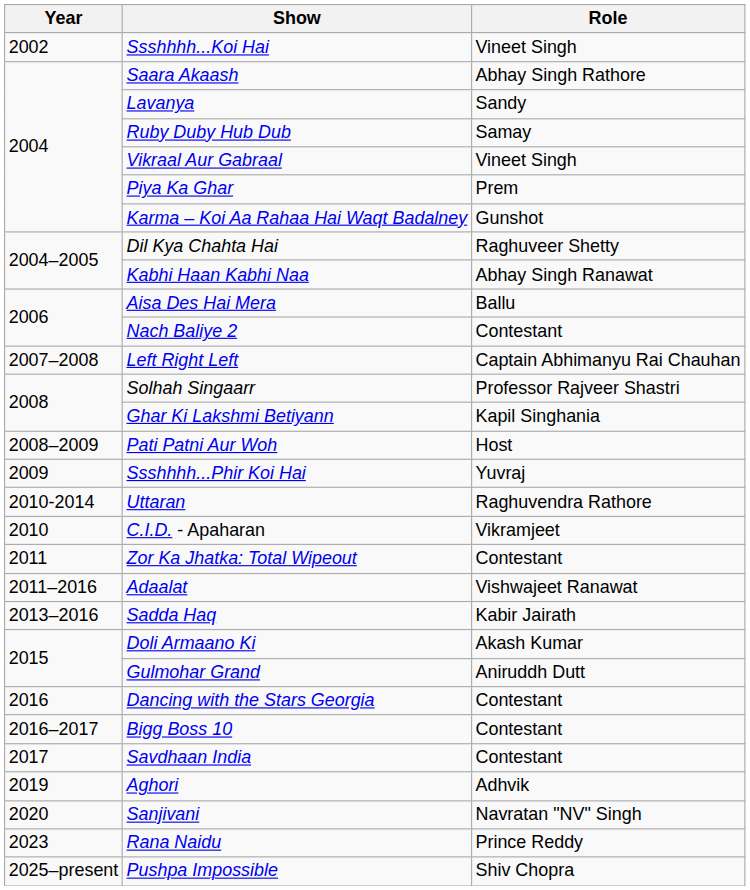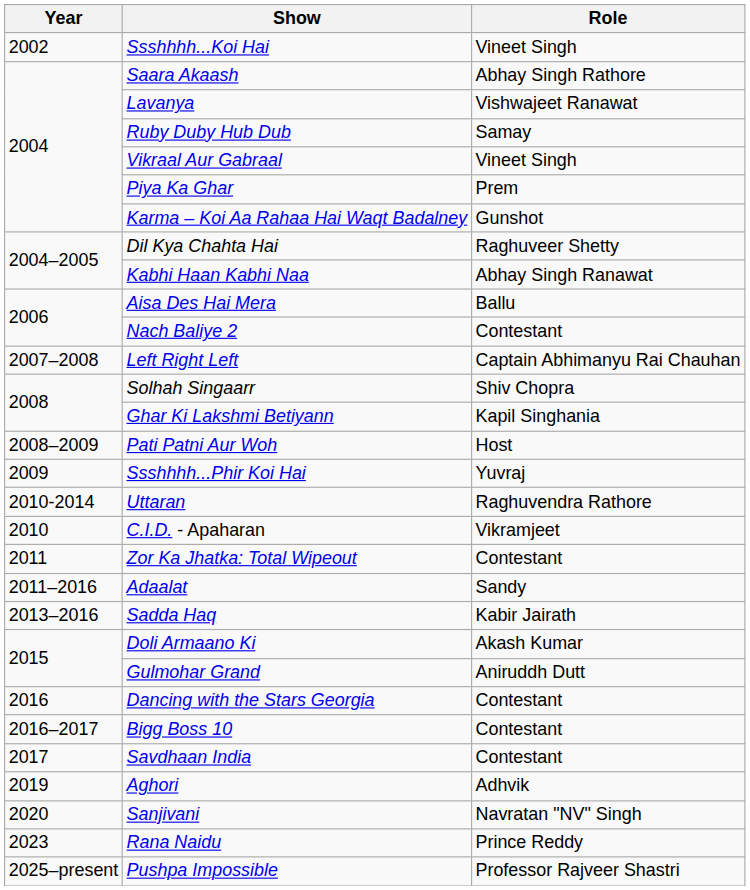Lavanya | Role: Sandy -> Vishwajeet Ranawat
Solhah Singaarr | Role: Professor Rajveer Shastri -> Shiv Chopra
Adaalat | Role: Vishwajeet Ranawat -> Sandy
Pushpa Impossible | Role: Shiv Chopra -> Professor Rajveer Shastri
